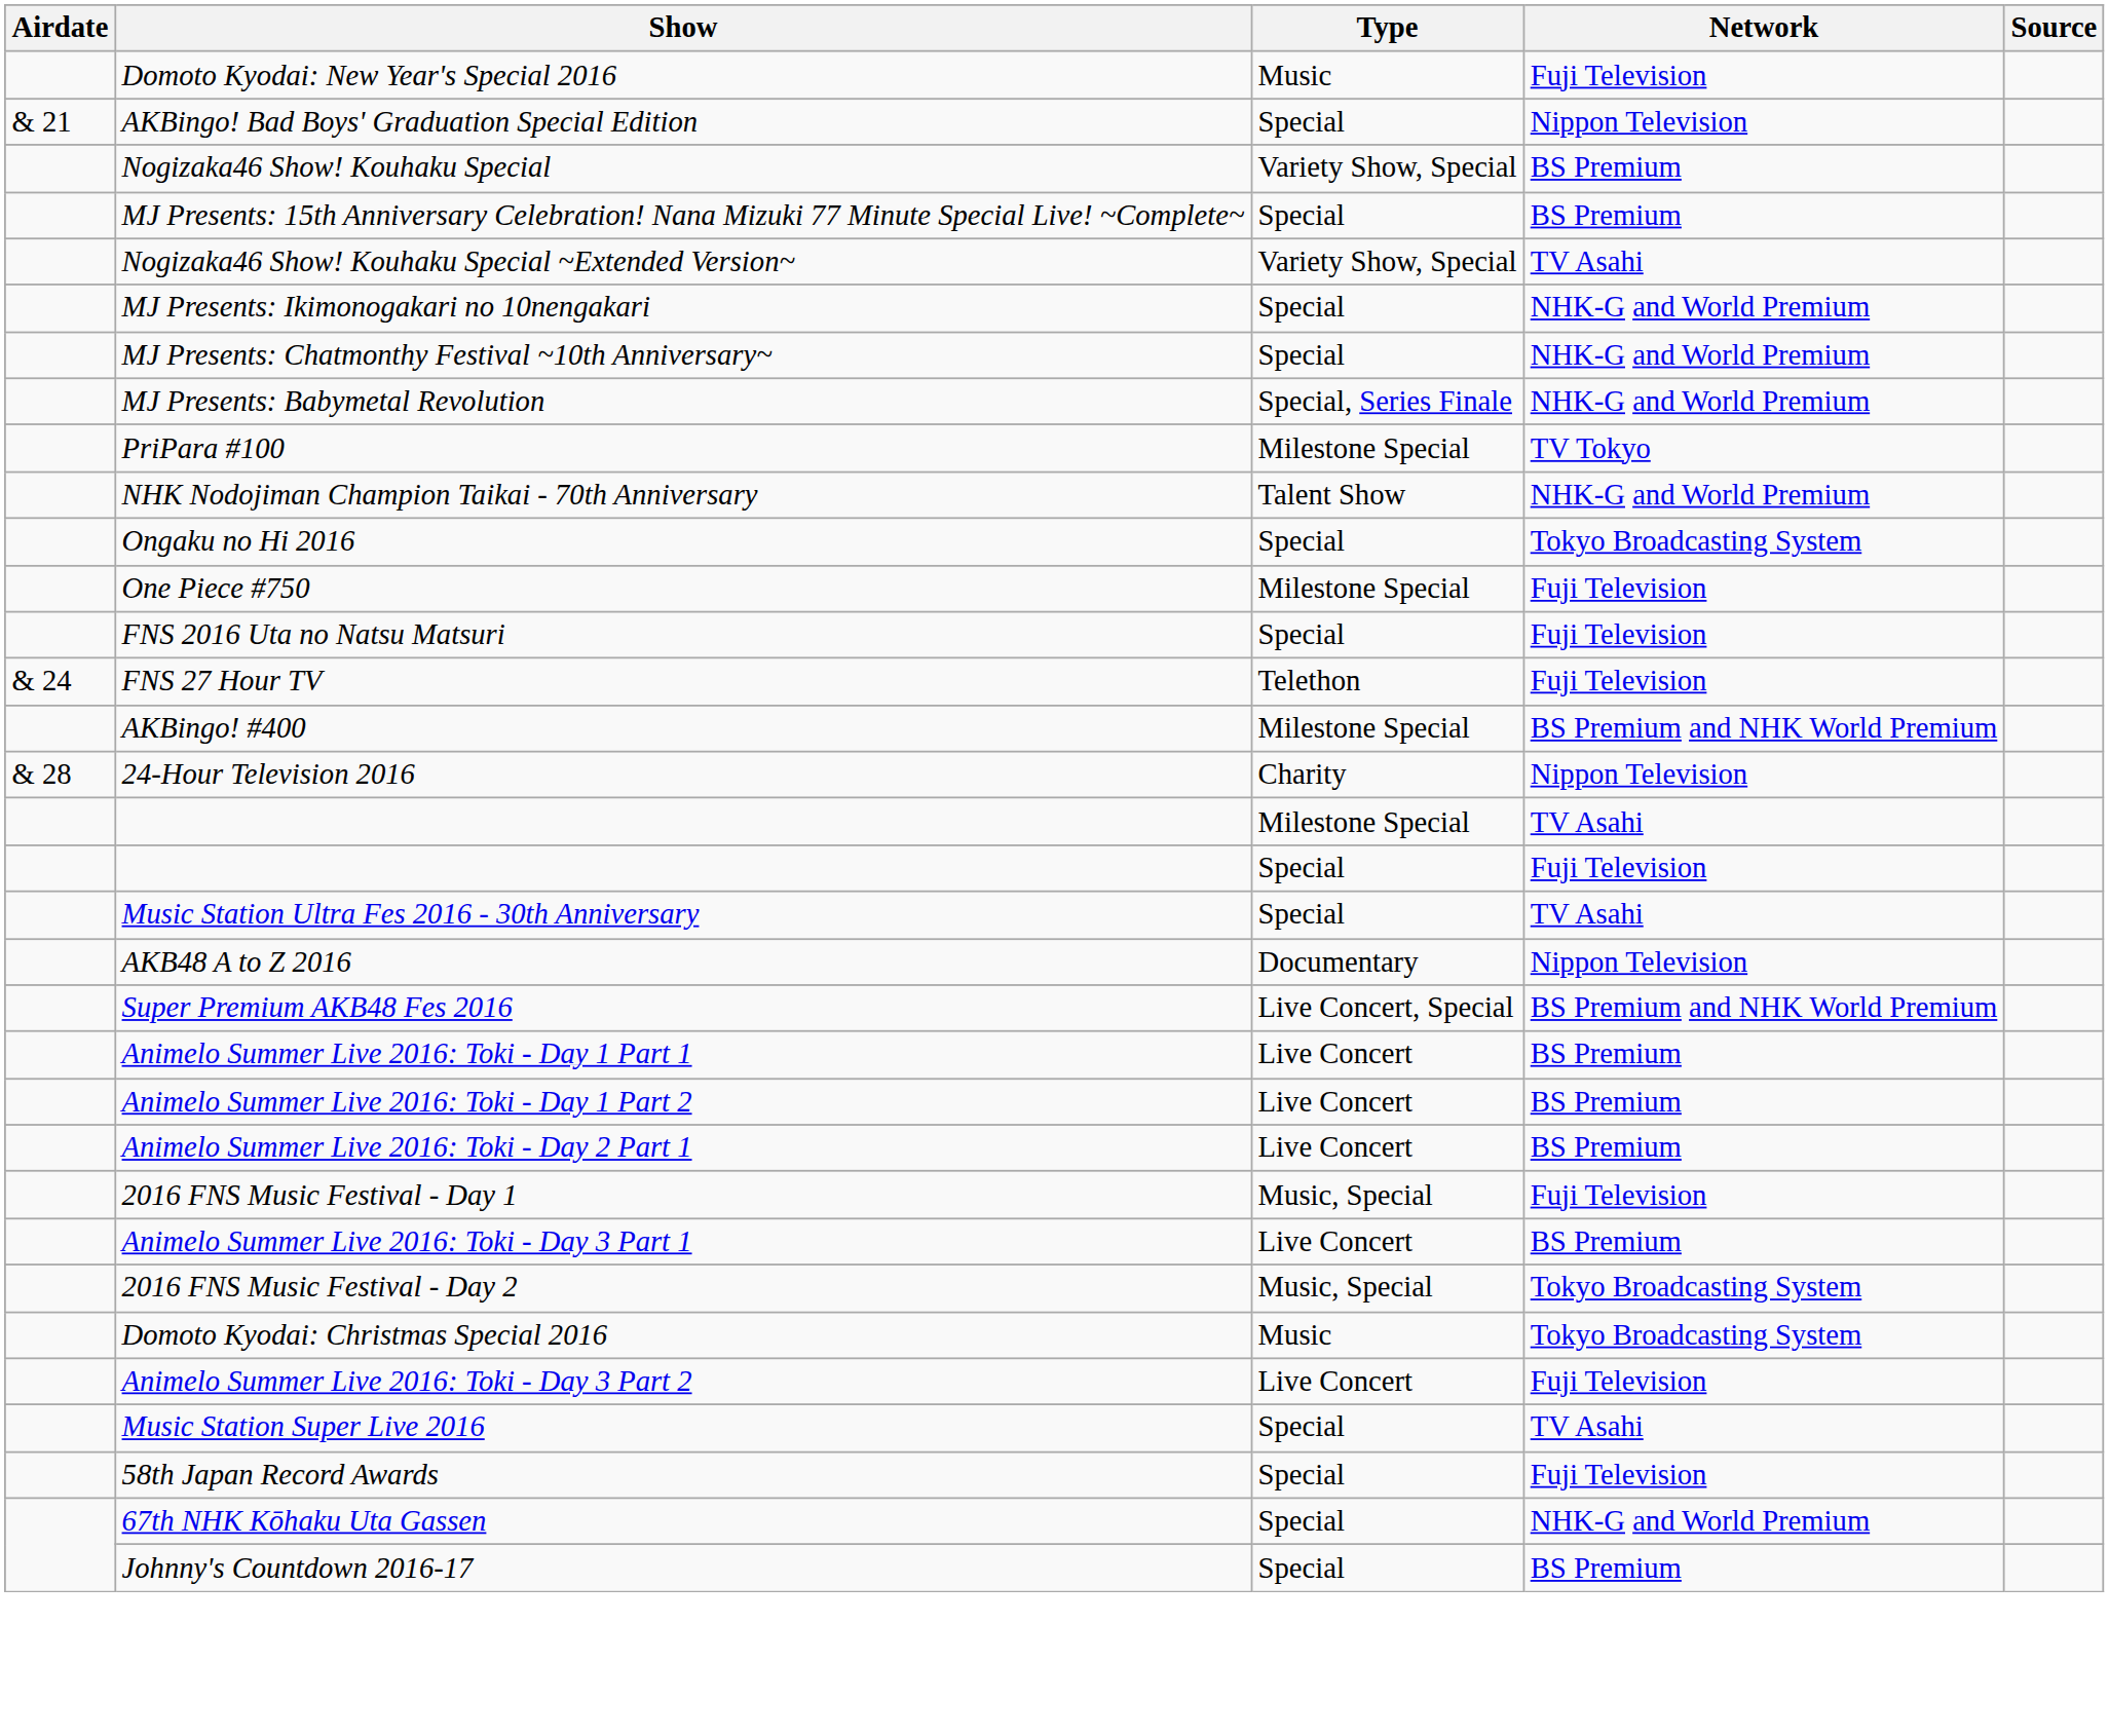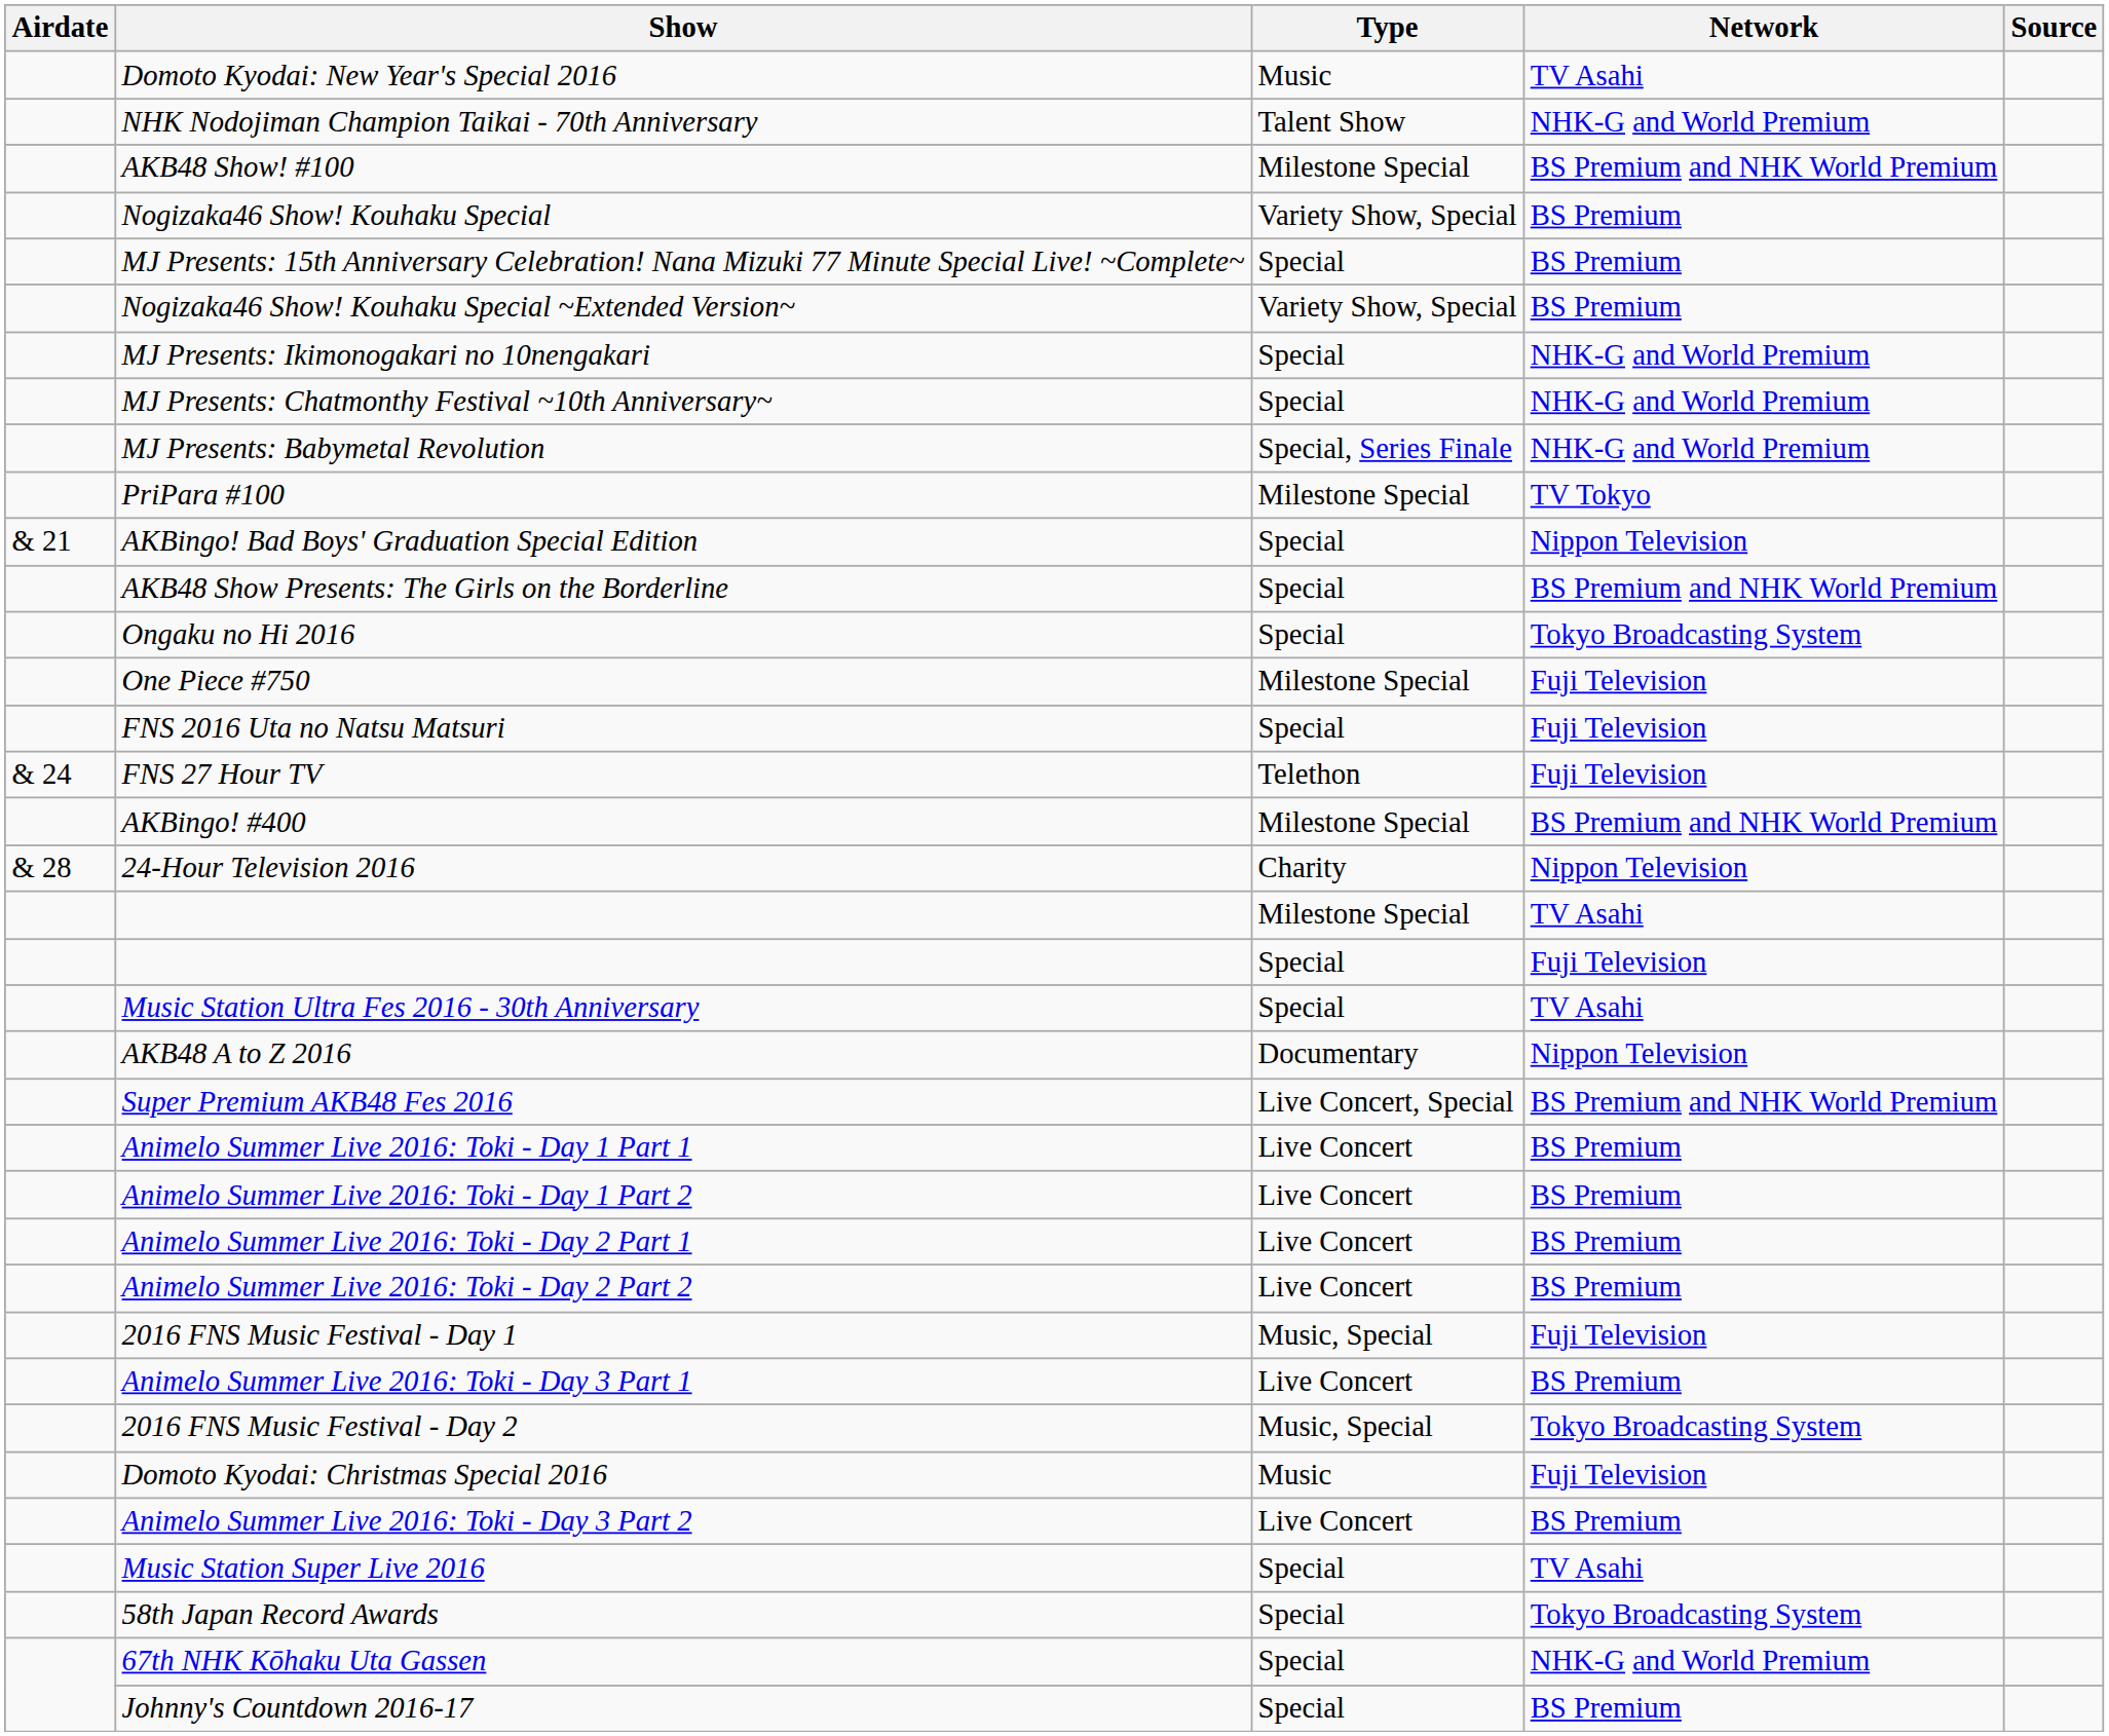Domoto Kyodai: New Year's Special 2016 | Network: Fuji Television -> TV Asahi
rows swapped: NHK Nodojiman Champion Taikai - 70th Anniversary <-> AKBingo! Bad Boys' Graduation Special Edition
+ row: AKB48 Show! #100 | Milestone Special | BS Premium and NHK World Premium
Nogizaka46 Show! Kouhaku Special ~Extended Version~ | Network: TV Asahi -> BS Premium
+ row: AKB48 Show Presents: The Girls on the Borderline | Special | BS Premium and NHK World Premium
+ row: Animelo Summer Live 2016: Toki - Day 2 Part 2 | Live Concert | BS Premium
Domoto Kyodai: Christmas Special 2016 | Network: Tokyo Broadcasting System -> Fuji Television
Animelo Summer Live 2016: Toki - Day 3 Part 2 | Network: Fuji Television -> BS Premium
58th Japan Record Awards | Network: Fuji Television -> Tokyo Broadcasting System
